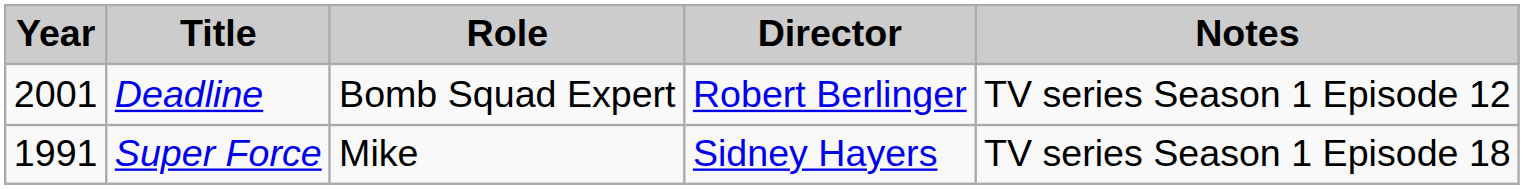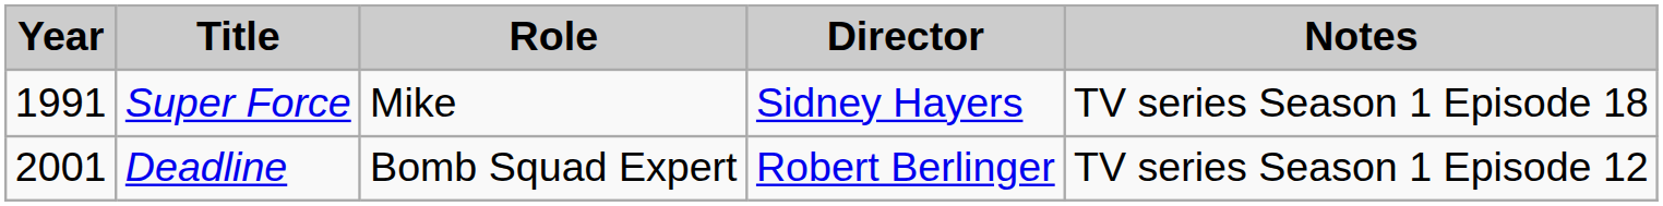rows swapped: Super Force <-> Deadline
